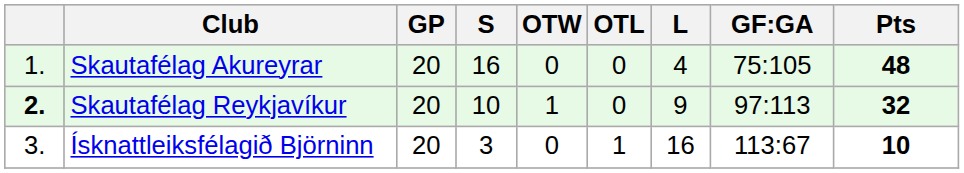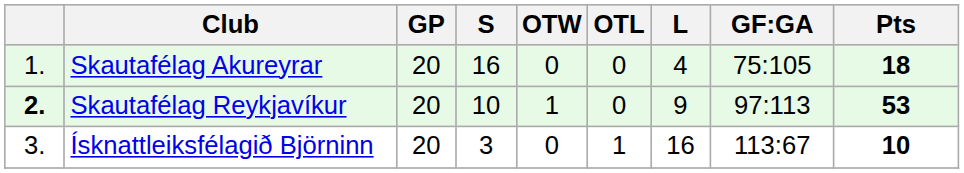Skautafélag Akureyrar | Pts: 48 -> 18
Skautafélag Reykjavíkur | Pts: 32 -> 53
